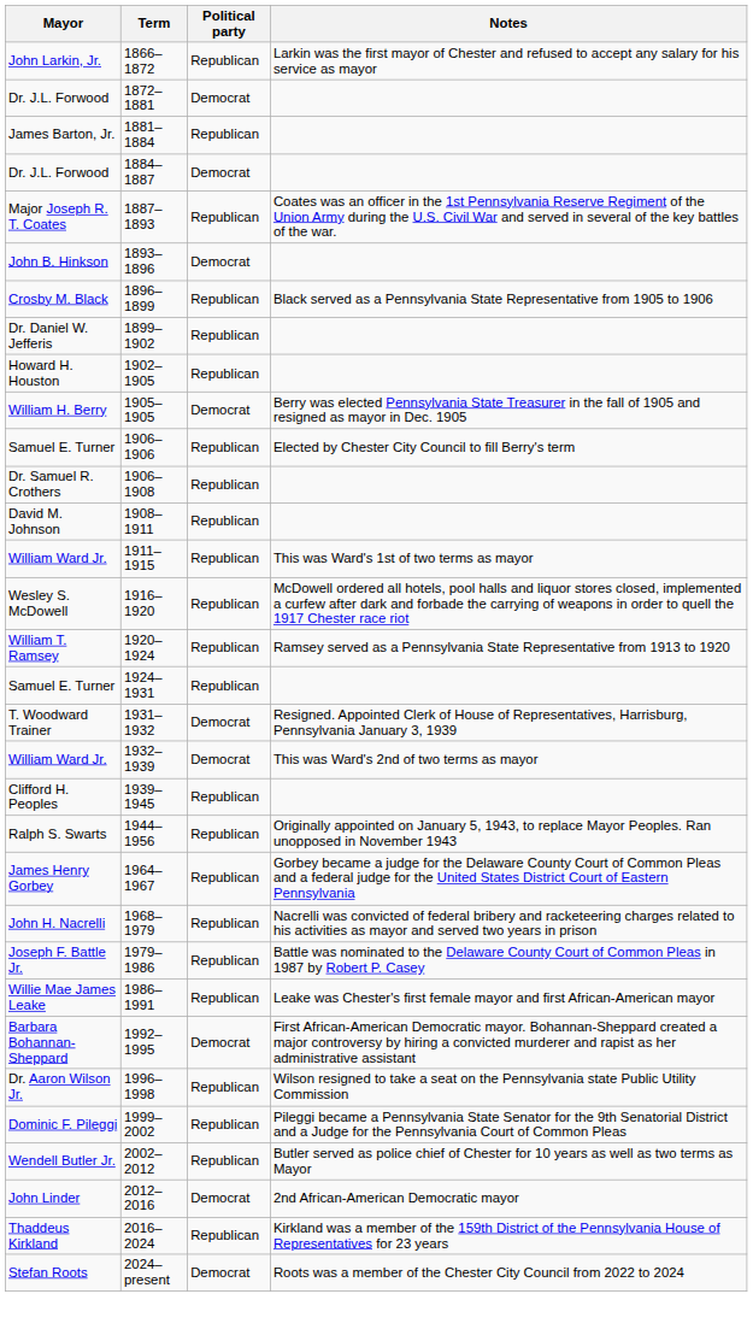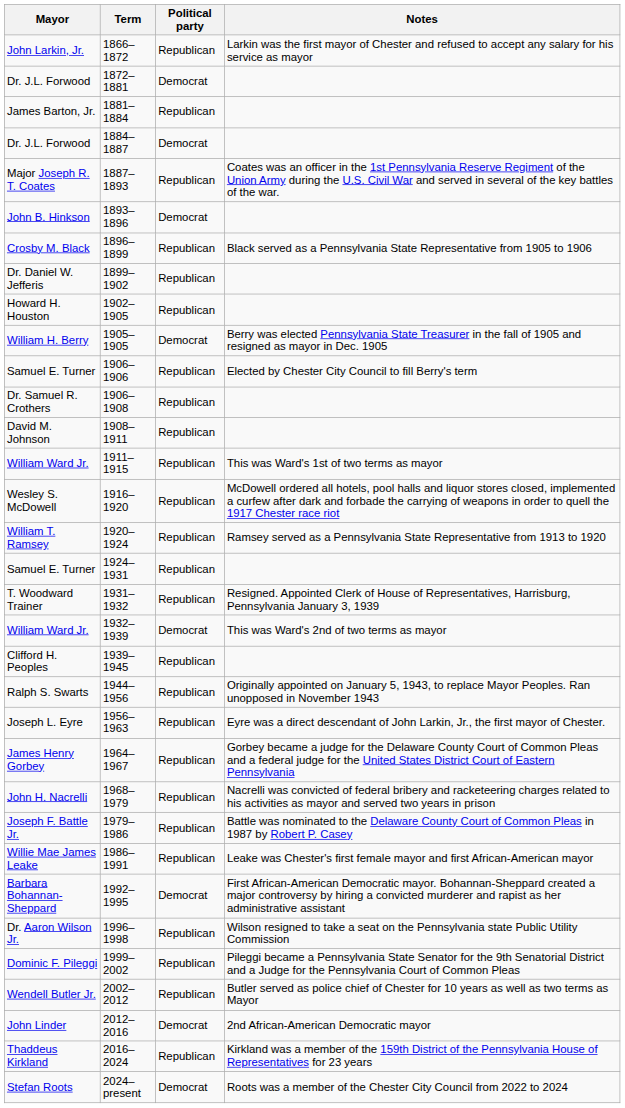T. Woodward Trainer | Political party: Democrat -> Republican
+ row: Joseph L. Eyre | 1956–1963 | Republican | Eyre was a direct descendant of John Larkin, Jr., the first mayor of Chester.
